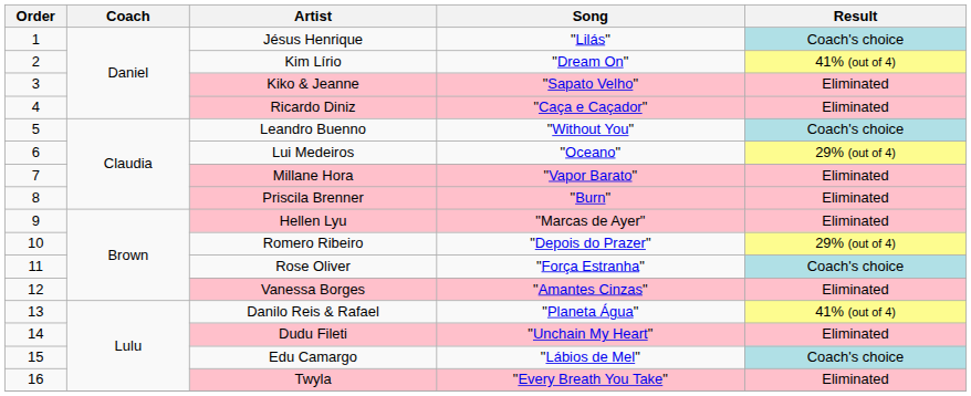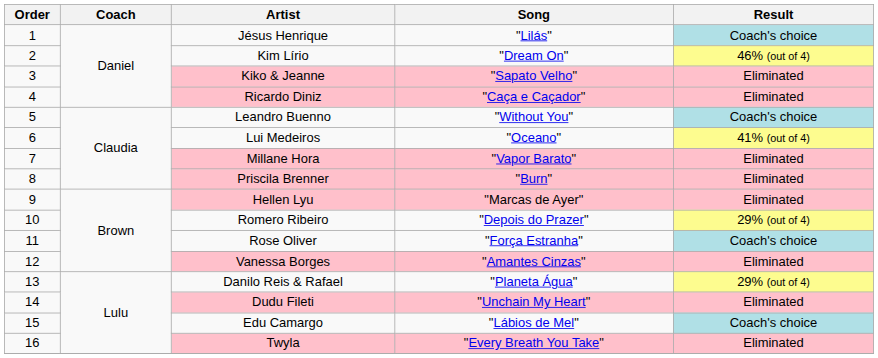Kim Lírio | Result: 41% (out of 4) -> 46% (out of 4)
Lui Medeiros | Result: 29% (out of 4) -> 41% (out of 4)
Danilo Reis & Rafael | Result: 41% (out of 4) -> 29% (out of 4)
